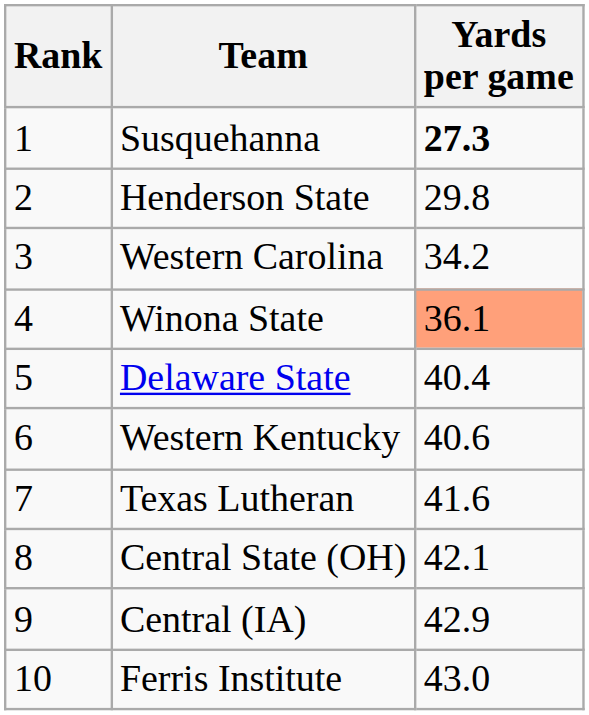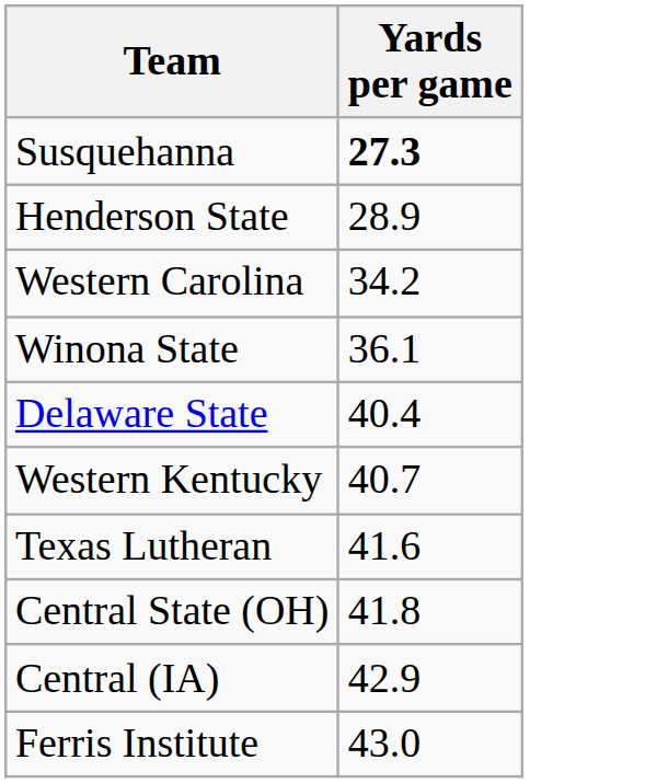- column: Rank | 1 | 2 | 3 | 4 | 5 | 6 | 7 | 8 | 9 | 10
Henderson State | Yards per game: 29.8 -> 28.9
Winona State | Yards per game: lightsalmon background -> no background
Western Kentucky | Yards per game: 40.6 -> 40.7
Central State (OH) | Yards per game: 42.1 -> 41.8
